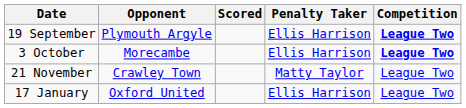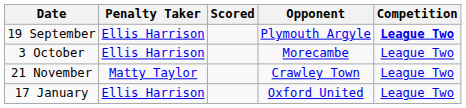columns swapped: Penalty Taker <-> Opponent
3 October | Competition: bold -> normal
